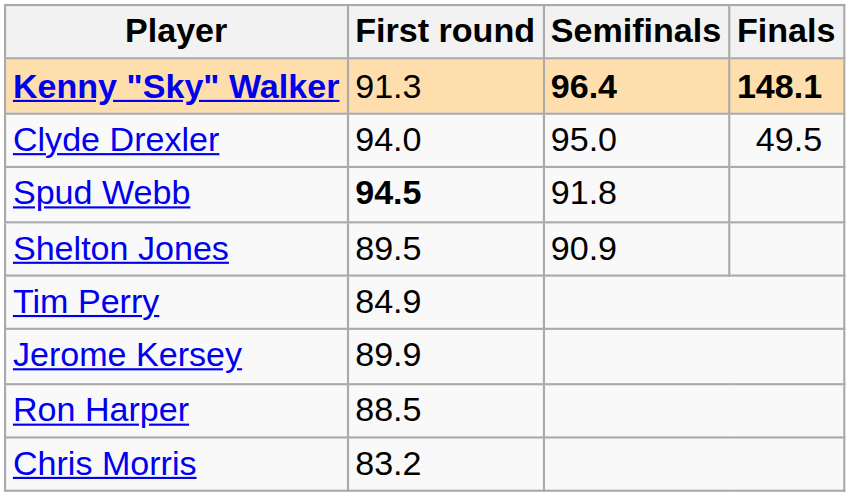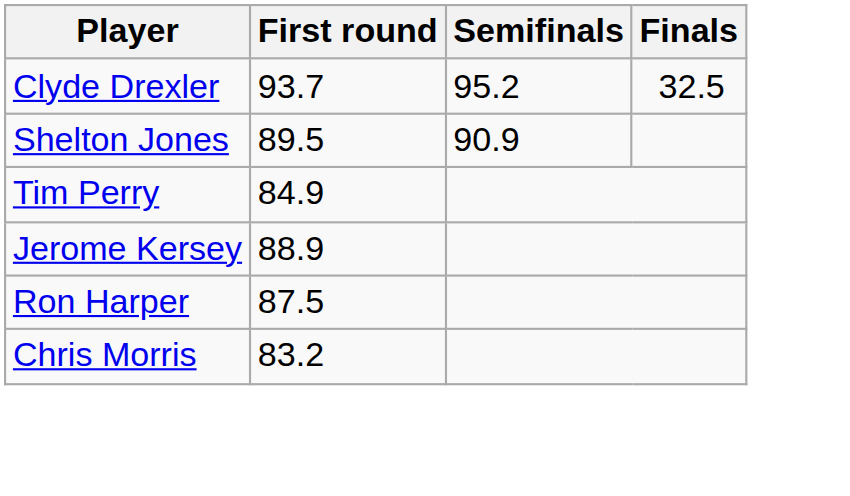- row: Kenny "Sky" Walker | 91.3 | 96.4 | 148.1
Clyde Drexler | First round: 94.0 -> 93.7
Clyde Drexler | Semifinals: 95.0 -> 95.2
Clyde Drexler | Finals: 49.5 -> 32.5
- row: Spud Webb | 94.5 | 91.8
Jerome Kersey | First round: 89.9 -> 88.9
Ron Harper | First round: 88.5 -> 87.5
